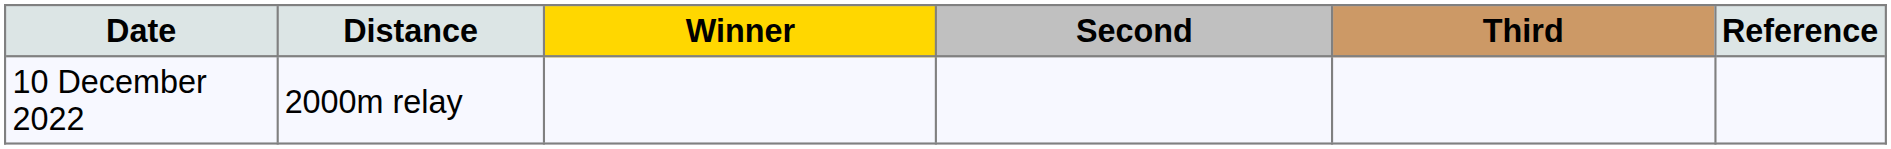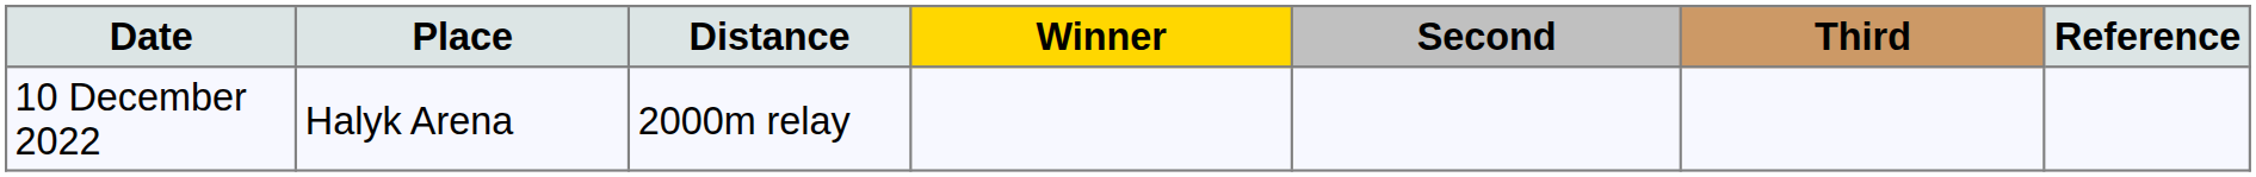+ column: Place | Halyk Arena
